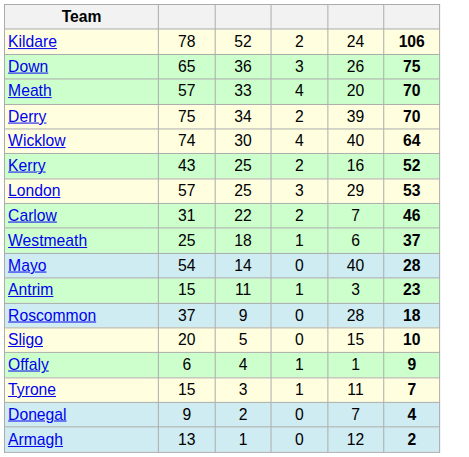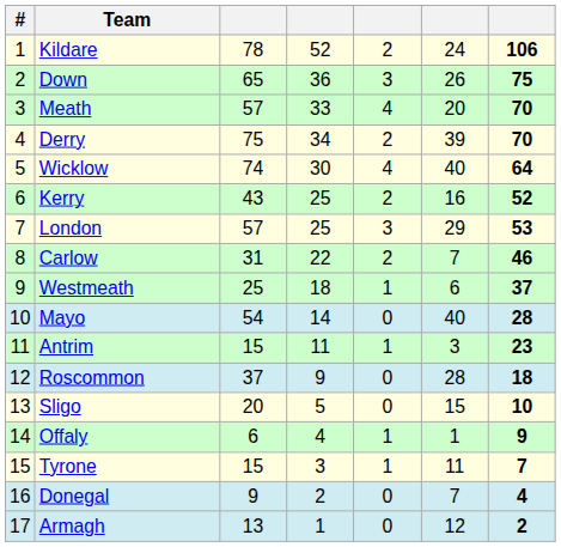+ column: # | 1 | 2 | 3 | 4 | 5 | 6 | 7 | 8 | 9 | 10 | 11 | 12 | 13 | 14 | 15 | 16 | 17
